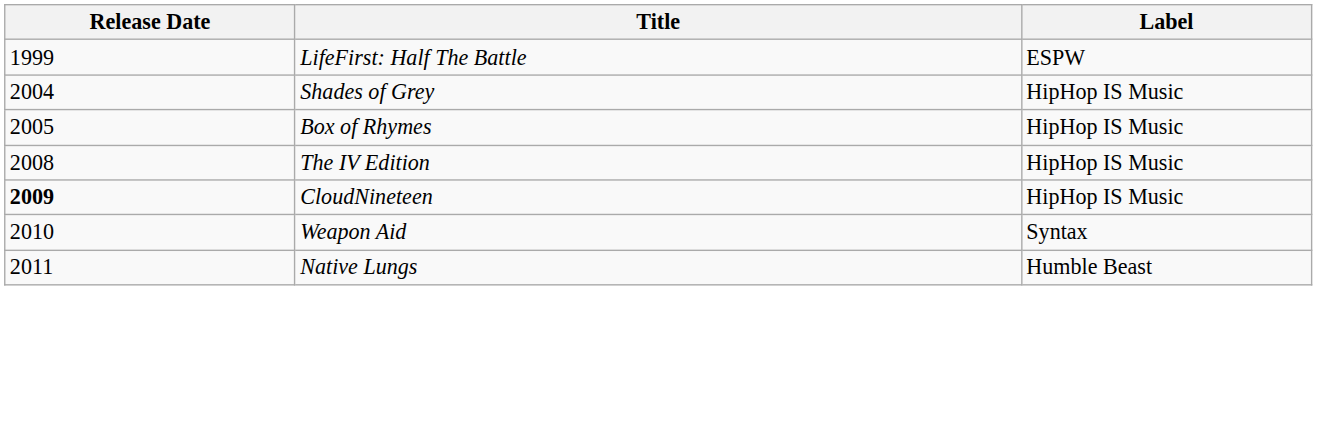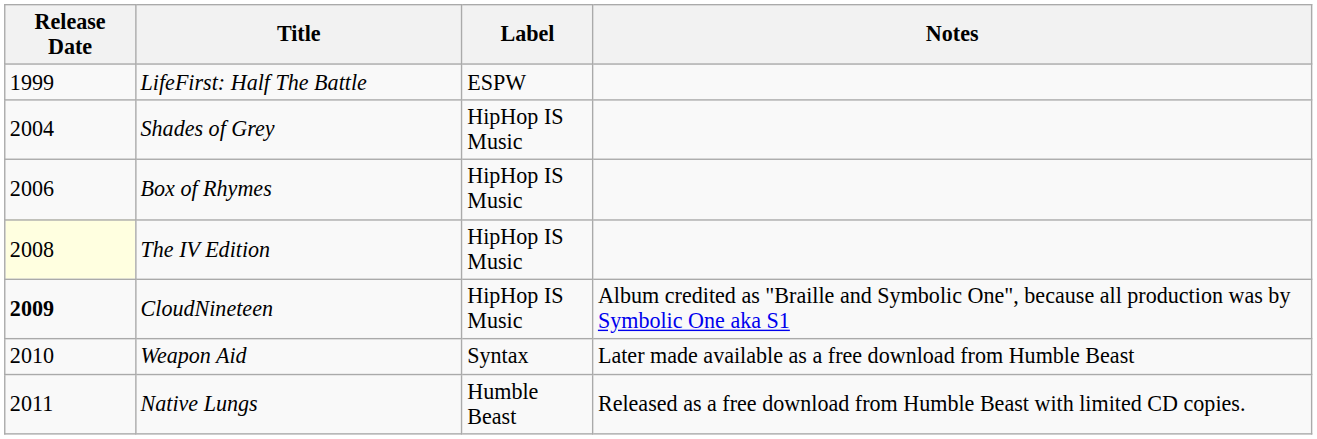+ column: Notes | Album credited as "Braille and Symbolic One", because all production was by Symbolic One aka S1 | Later made available as a free download from Humble Beast | Released as a free download from Humble Beast with limited CD copies.
Box of Rhymes | Release Date: 2005 -> 2006
The IV Edition | Release Date: no background -> lightyellow background
